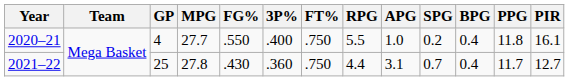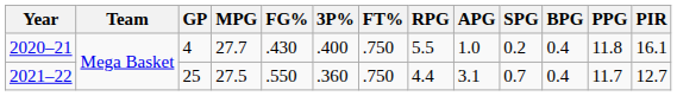2020–21 | FG%: .550 -> .430
2021–22 | MPG: 27.8 -> 27.5
2021–22 | FG%: .430 -> .550
